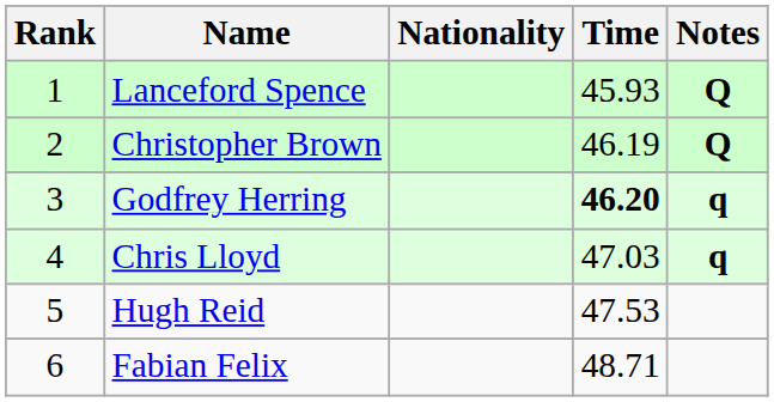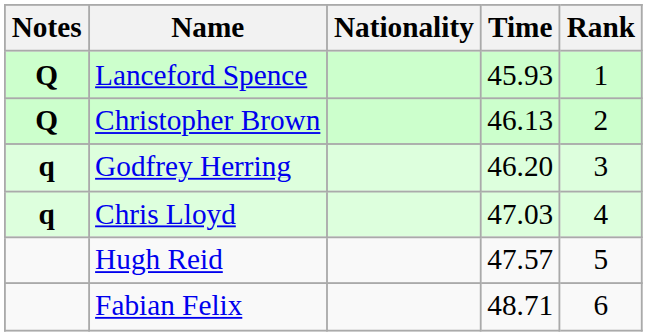columns swapped: Rank <-> Notes
Christopher Brown | Time: 46.19 -> 46.13
Godfrey Herring | Time: bold -> normal
Hugh Reid | Time: 47.53 -> 47.57
